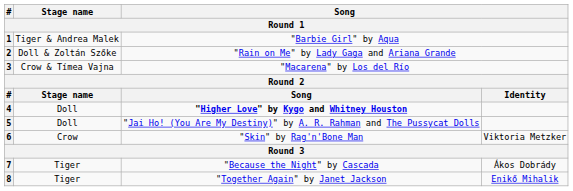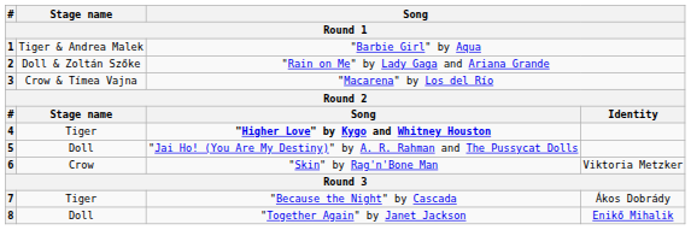4 | Stage name: Doll -> Tiger
8 | Stage name: Tiger -> Doll
